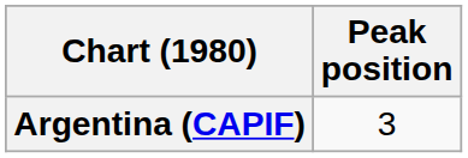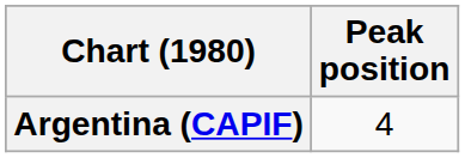Argentina (CAPIF) | Peak position: 3 -> 4
